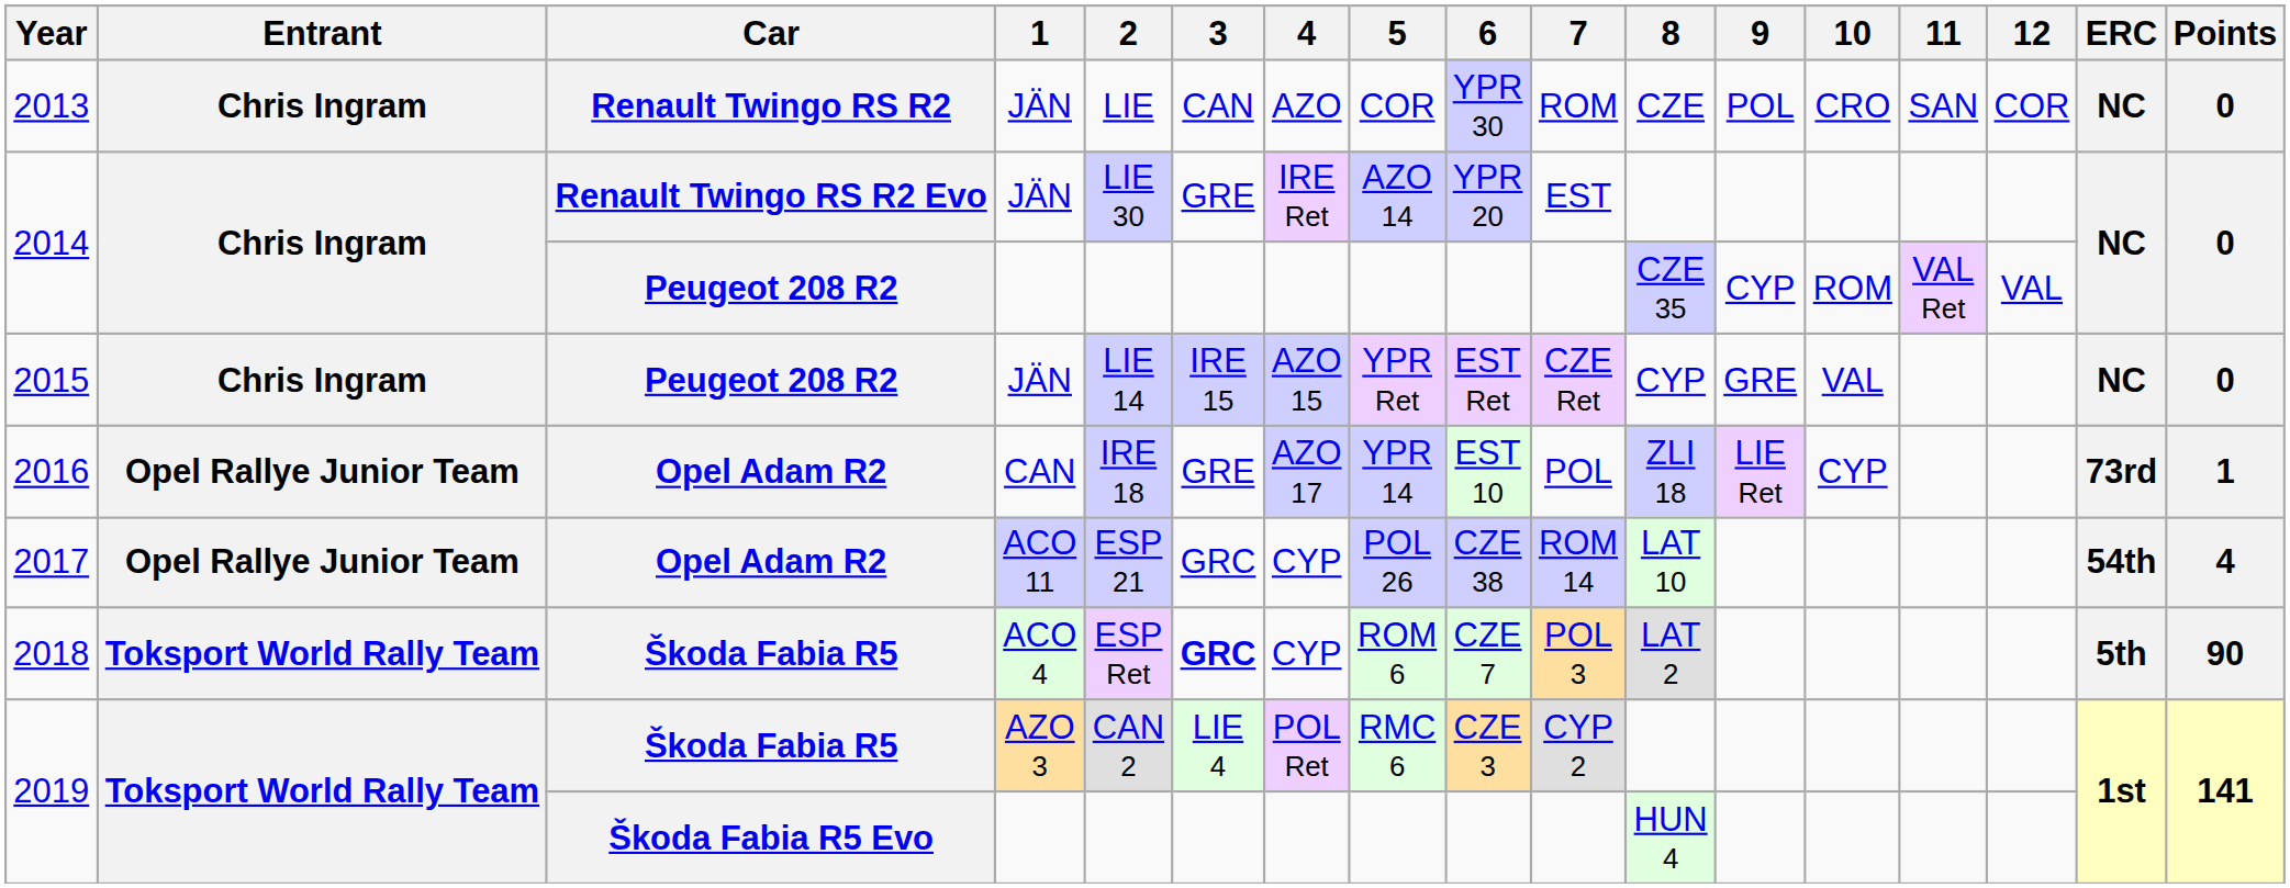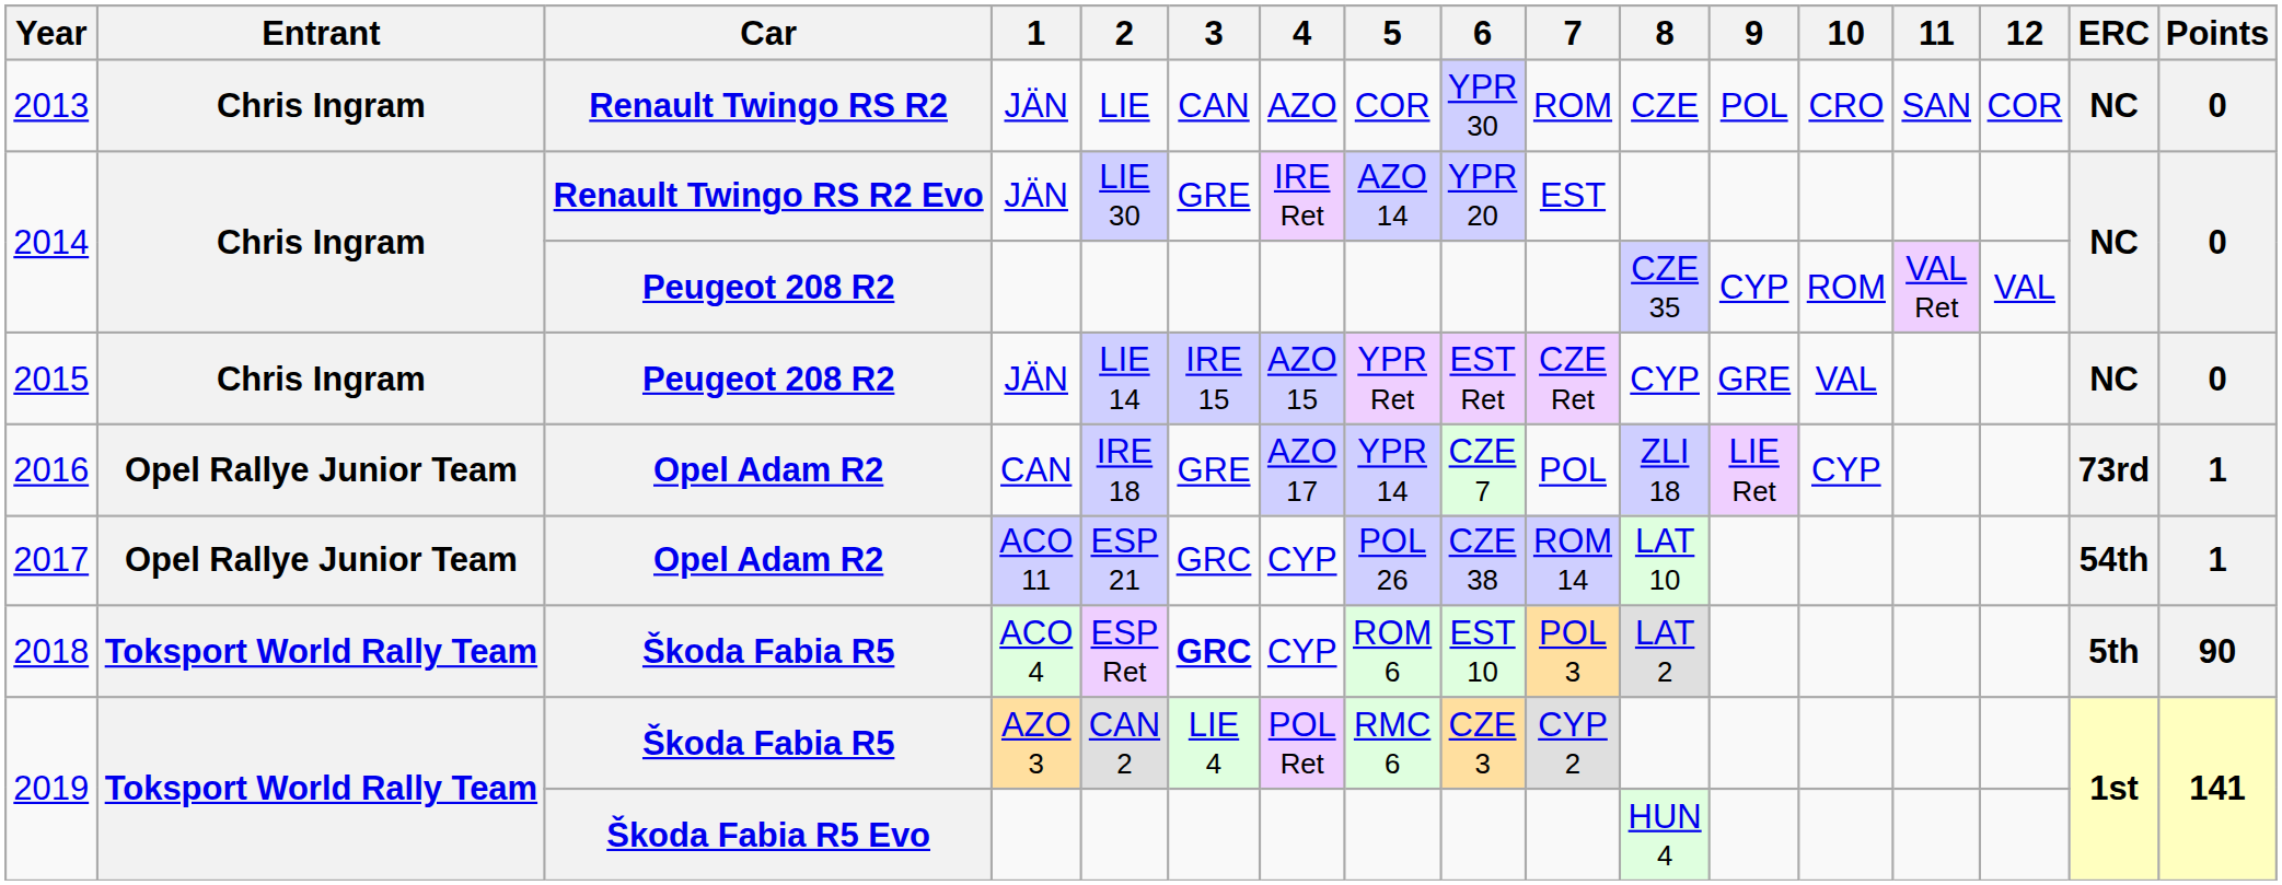2016 | 6: EST 10 -> CZE 7
2017 | Points: 4 -> 1
2018 | 6: CZE 7 -> EST 10
